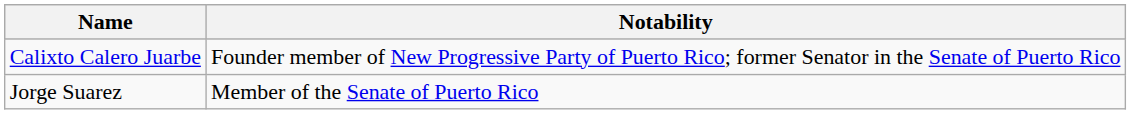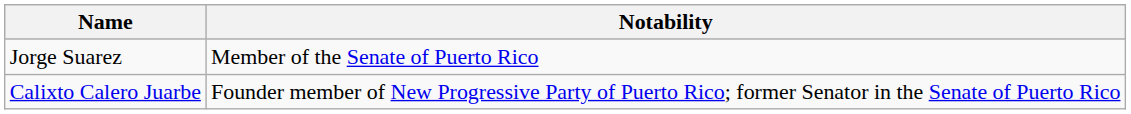rows swapped: Calixto Calero Juarbe <-> Jorge Suarez
